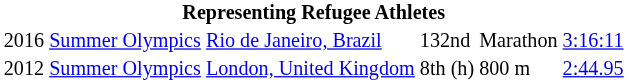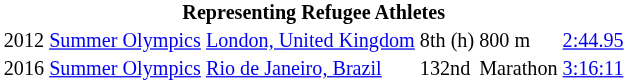rows swapped: London, United Kingdom <-> Rio de Janeiro, Brazil
